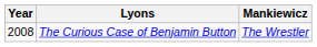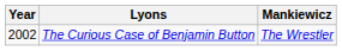The Curious Case of Benjamin Button | Year: 2008 -> 2002
